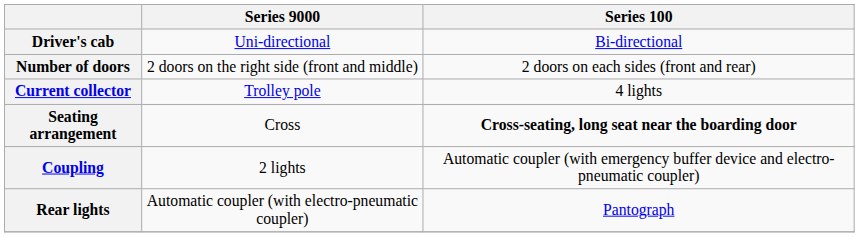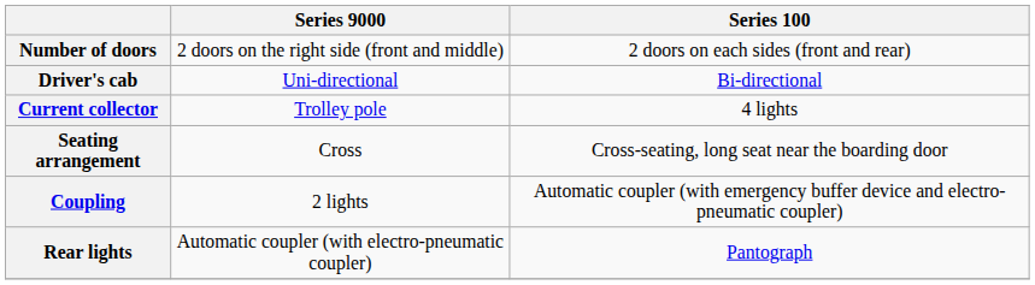rows swapped: Driver's cab <-> Number of doors
Seating arrangement | Series 100: bold -> normal
